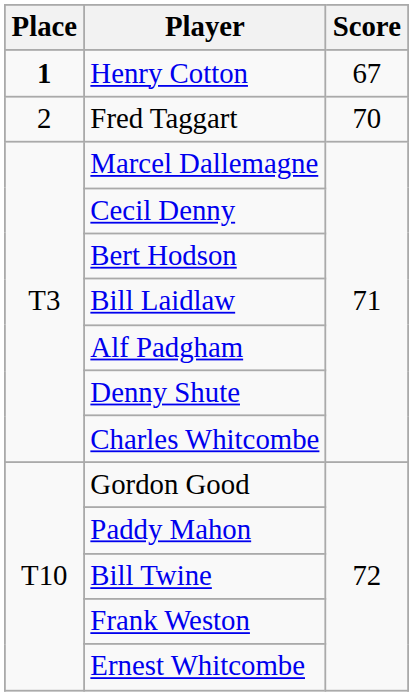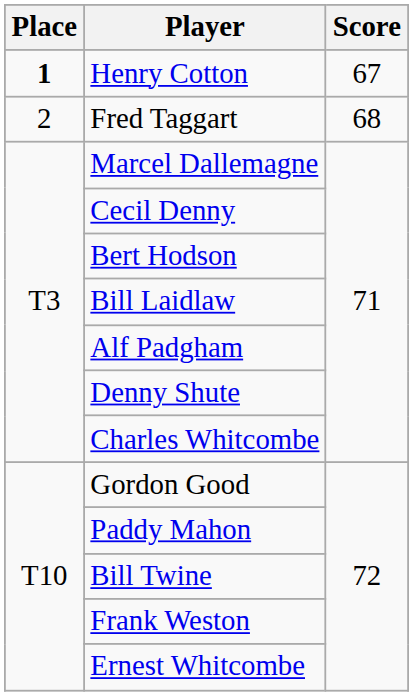Fred Taggart | Score: 70 -> 68
